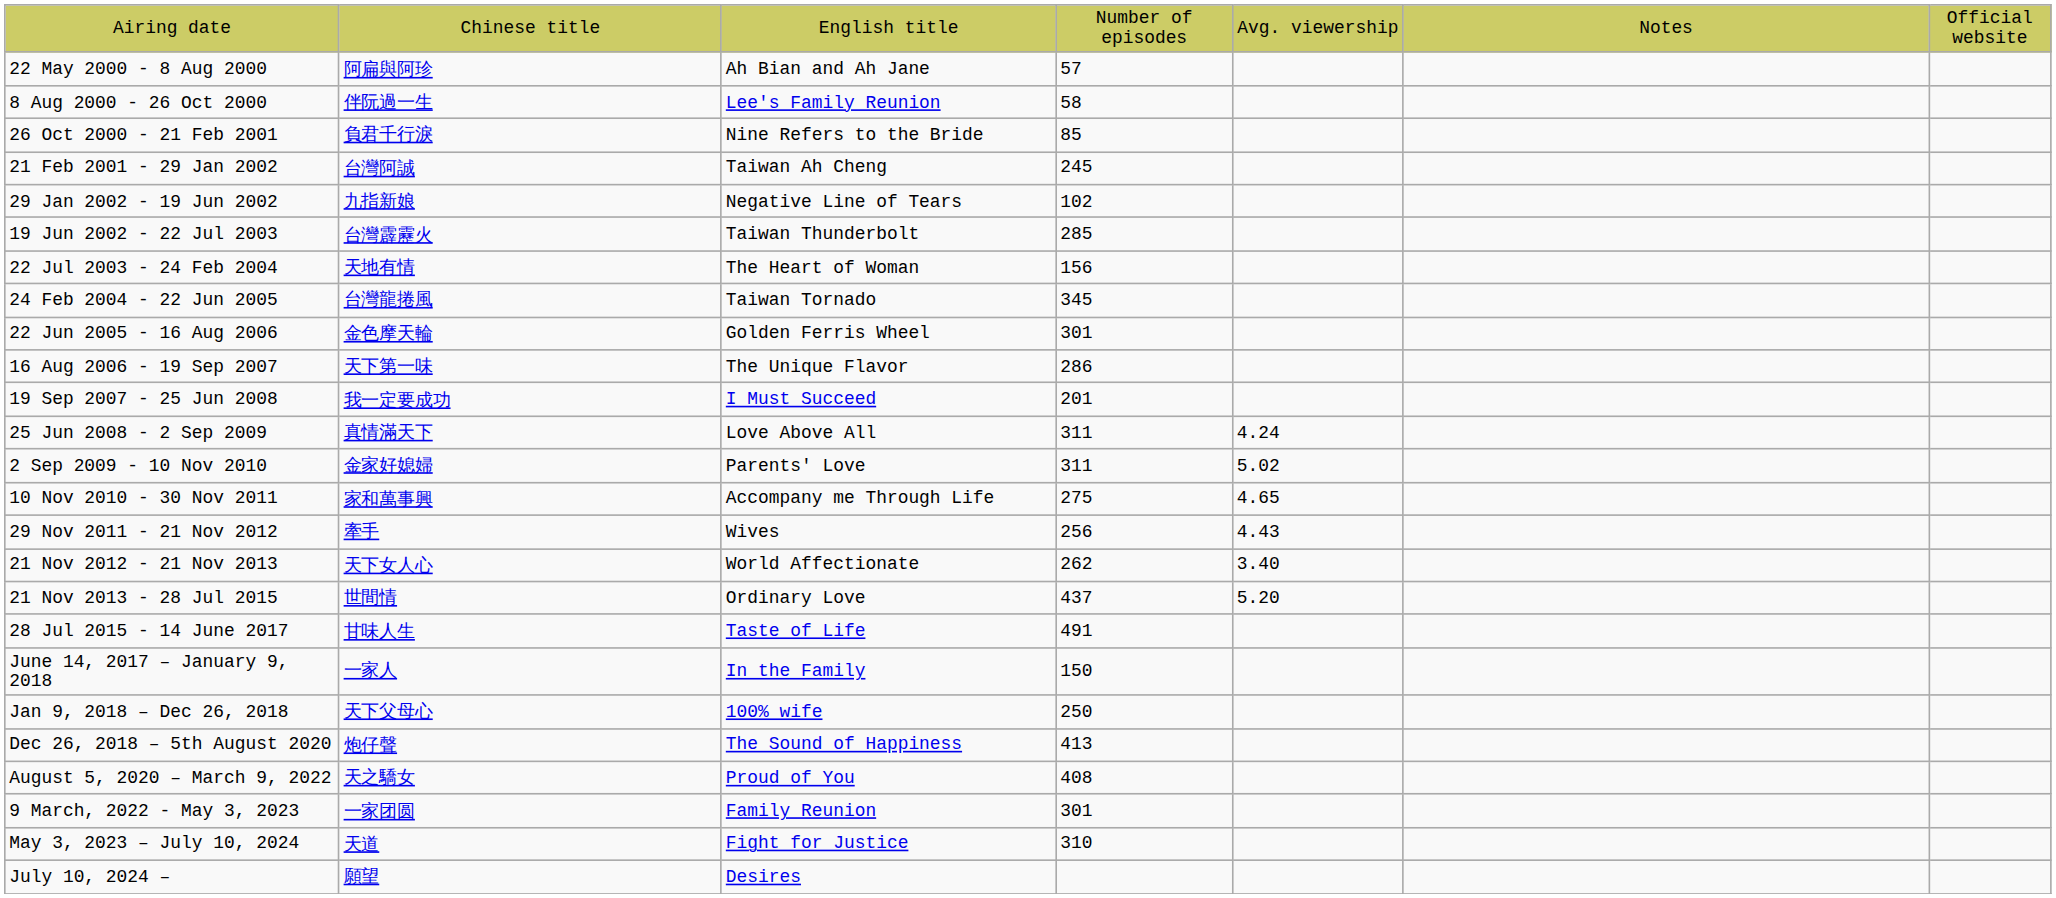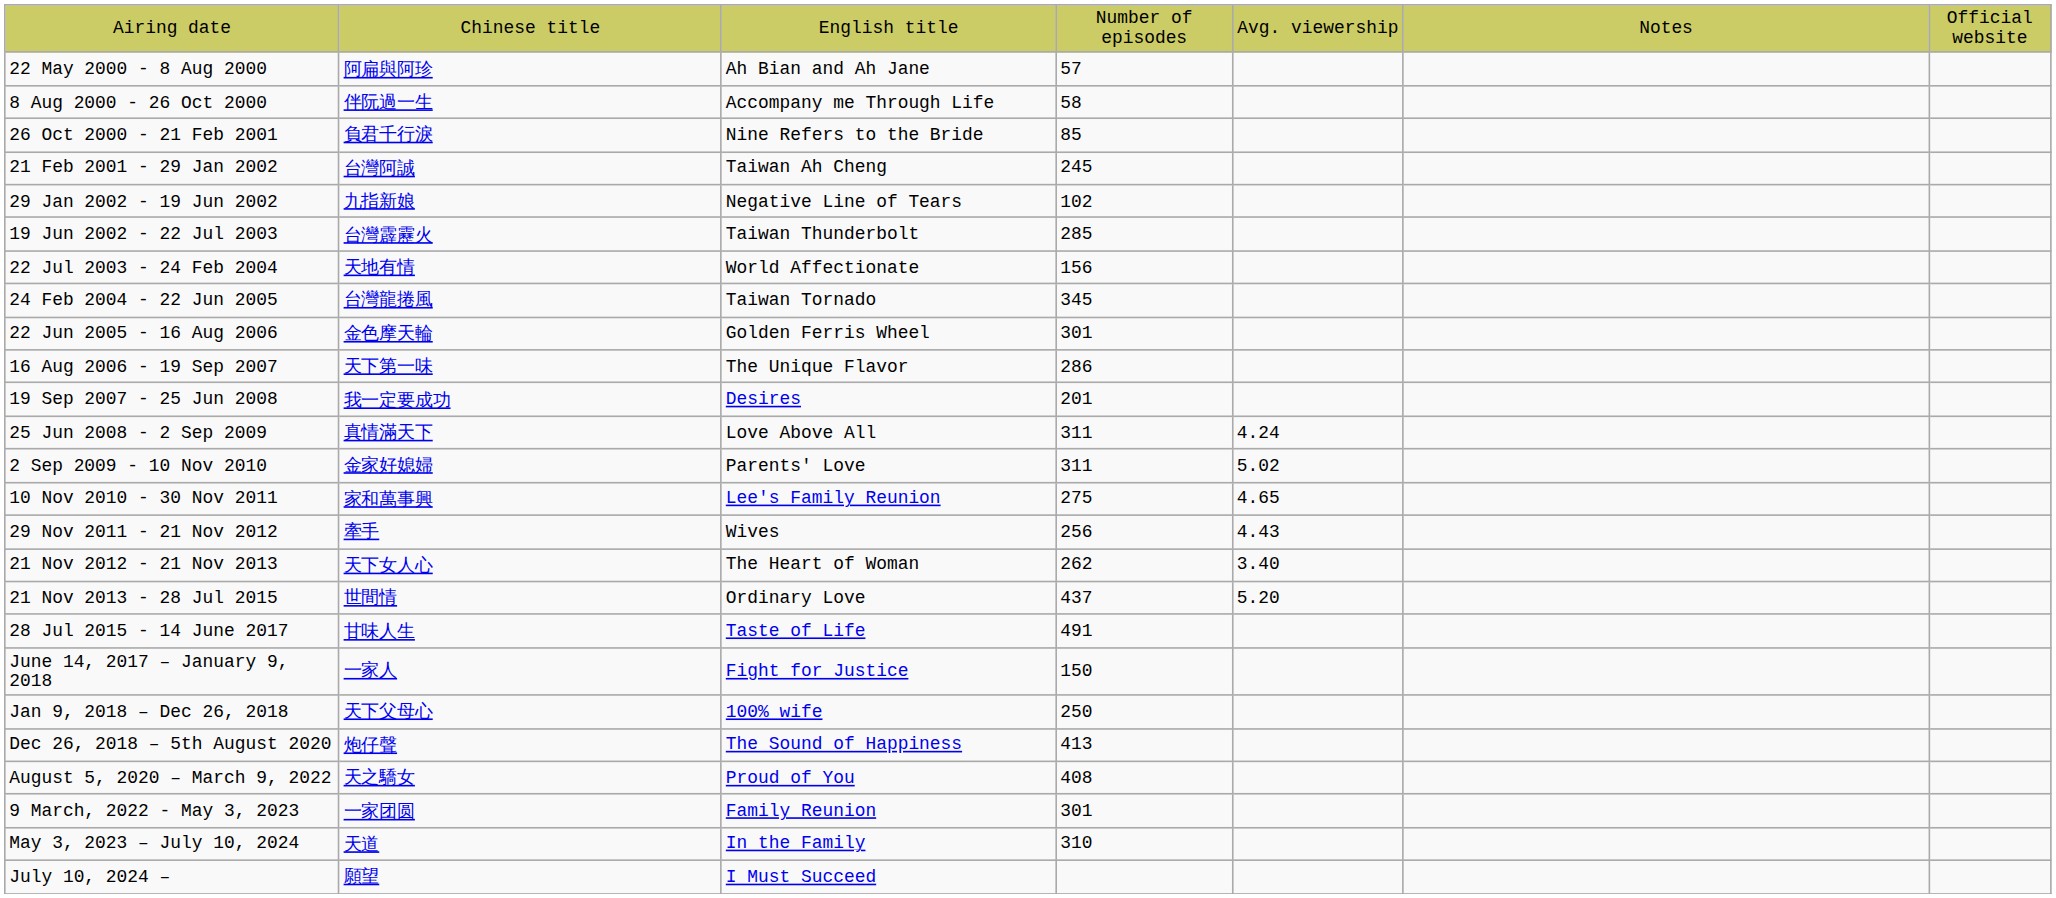8 Aug 2000 - 26 Oct 2000 | column 3: Lee's Family Reunion -> Accompany me Through Life
22 Jul 2003 - 24 Feb 2004 | column 3: The Heart of Woman -> World Affectionate
19 Sep 2007 - 25 Jun 2008 | column 3: I Must Succeed -> Desires
10 Nov 2010 - 30 Nov 2011 | column 3: Accompany me Through Life -> Lee's Family Reunion
21 Nov 2012 - 21 Nov 2013 | column 3: World Affectionate -> The Heart of Woman
June 14, 2017 – January 9, 2018 | column 3: In the Family -> Fight for Justice
May 3, 2023 – July 10, 2024 | column 3: Fight for Justice -> In the Family
July 10, 2024 – | column 3: Desires -> I Must Succeed
